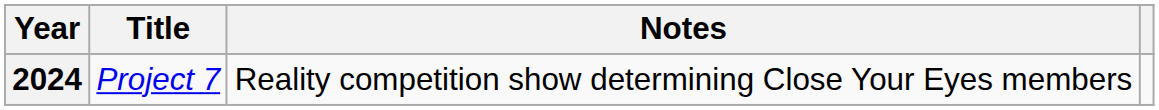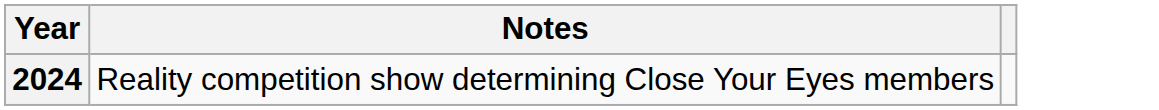- column: Title | Project 7
